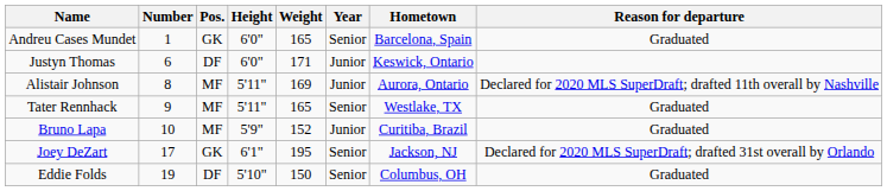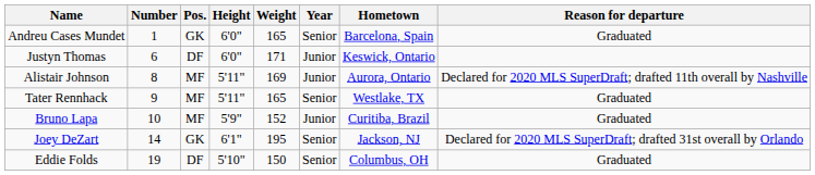Joey DeZart | Number: 17 -> 14
